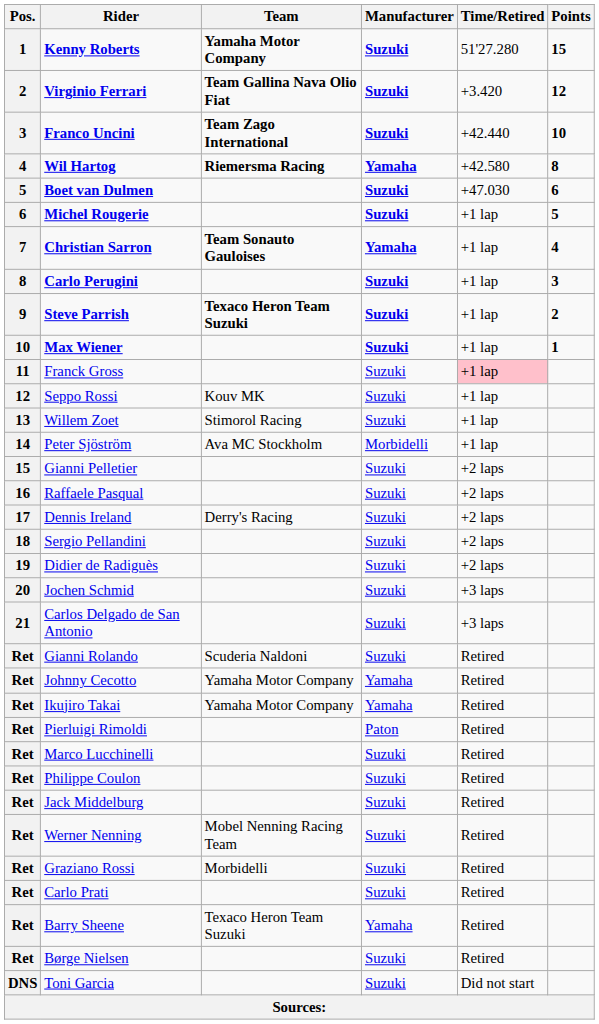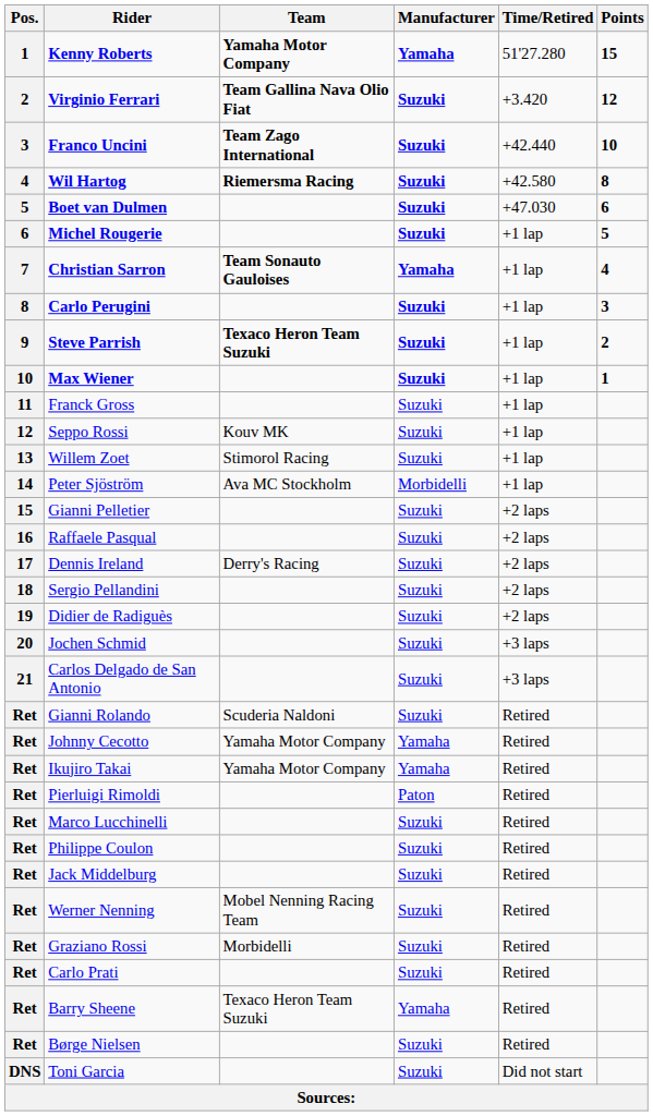Kenny Roberts | Manufacturer: Suzuki -> Yamaha
Wil Hartog | Manufacturer: Yamaha -> Suzuki
Franck Gross | Time/Retired: pink background -> no background
